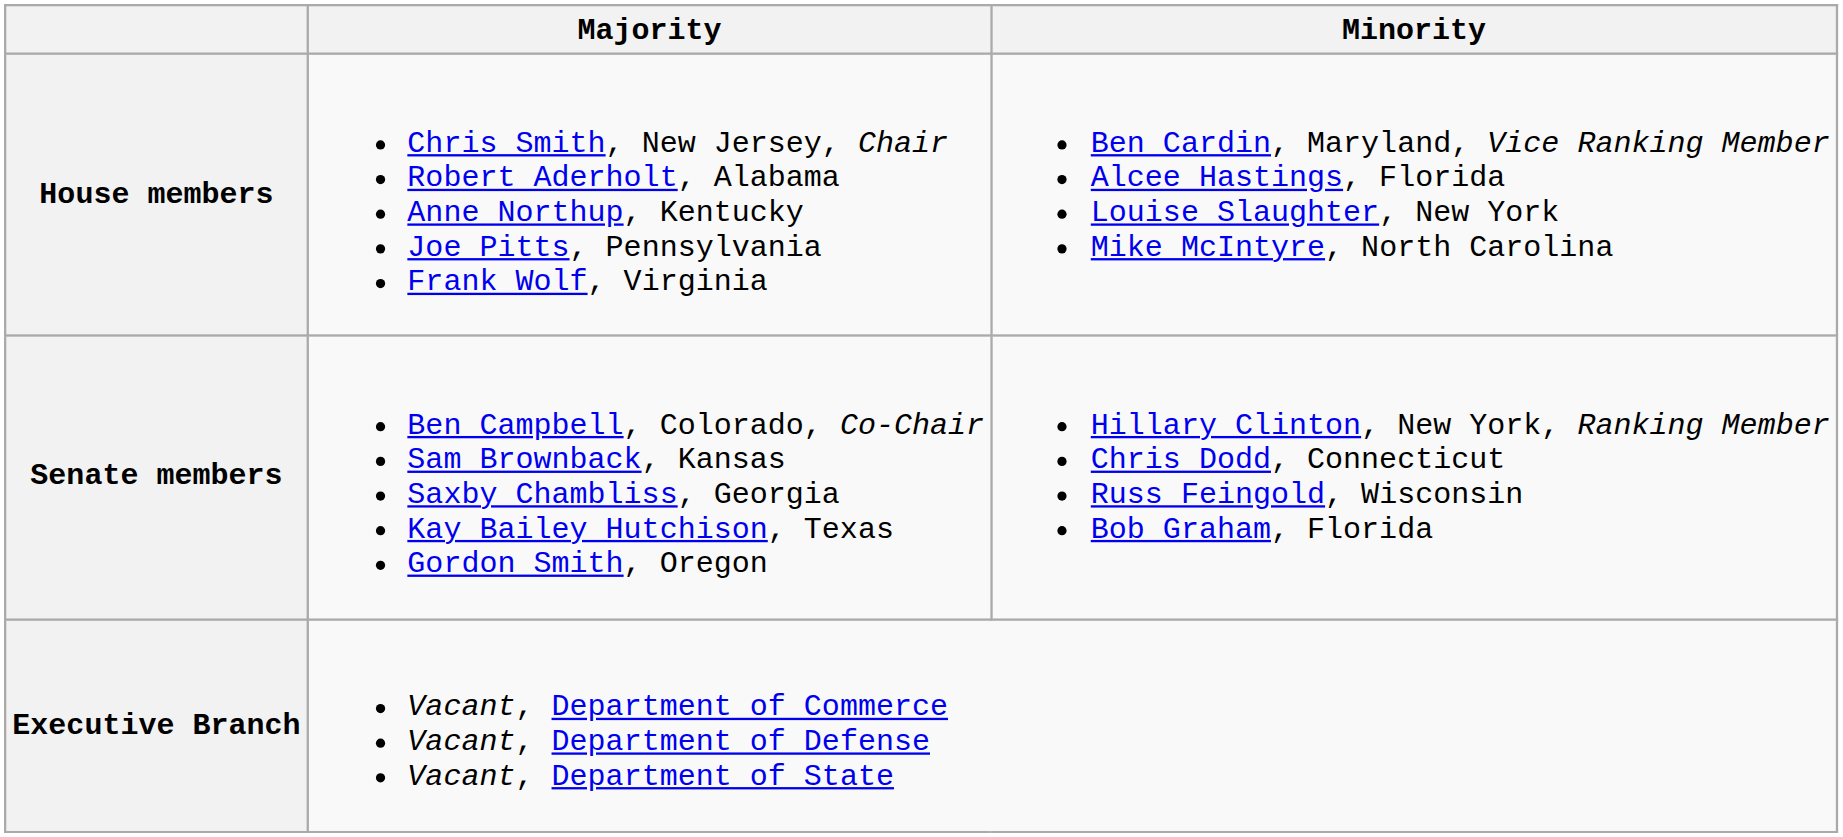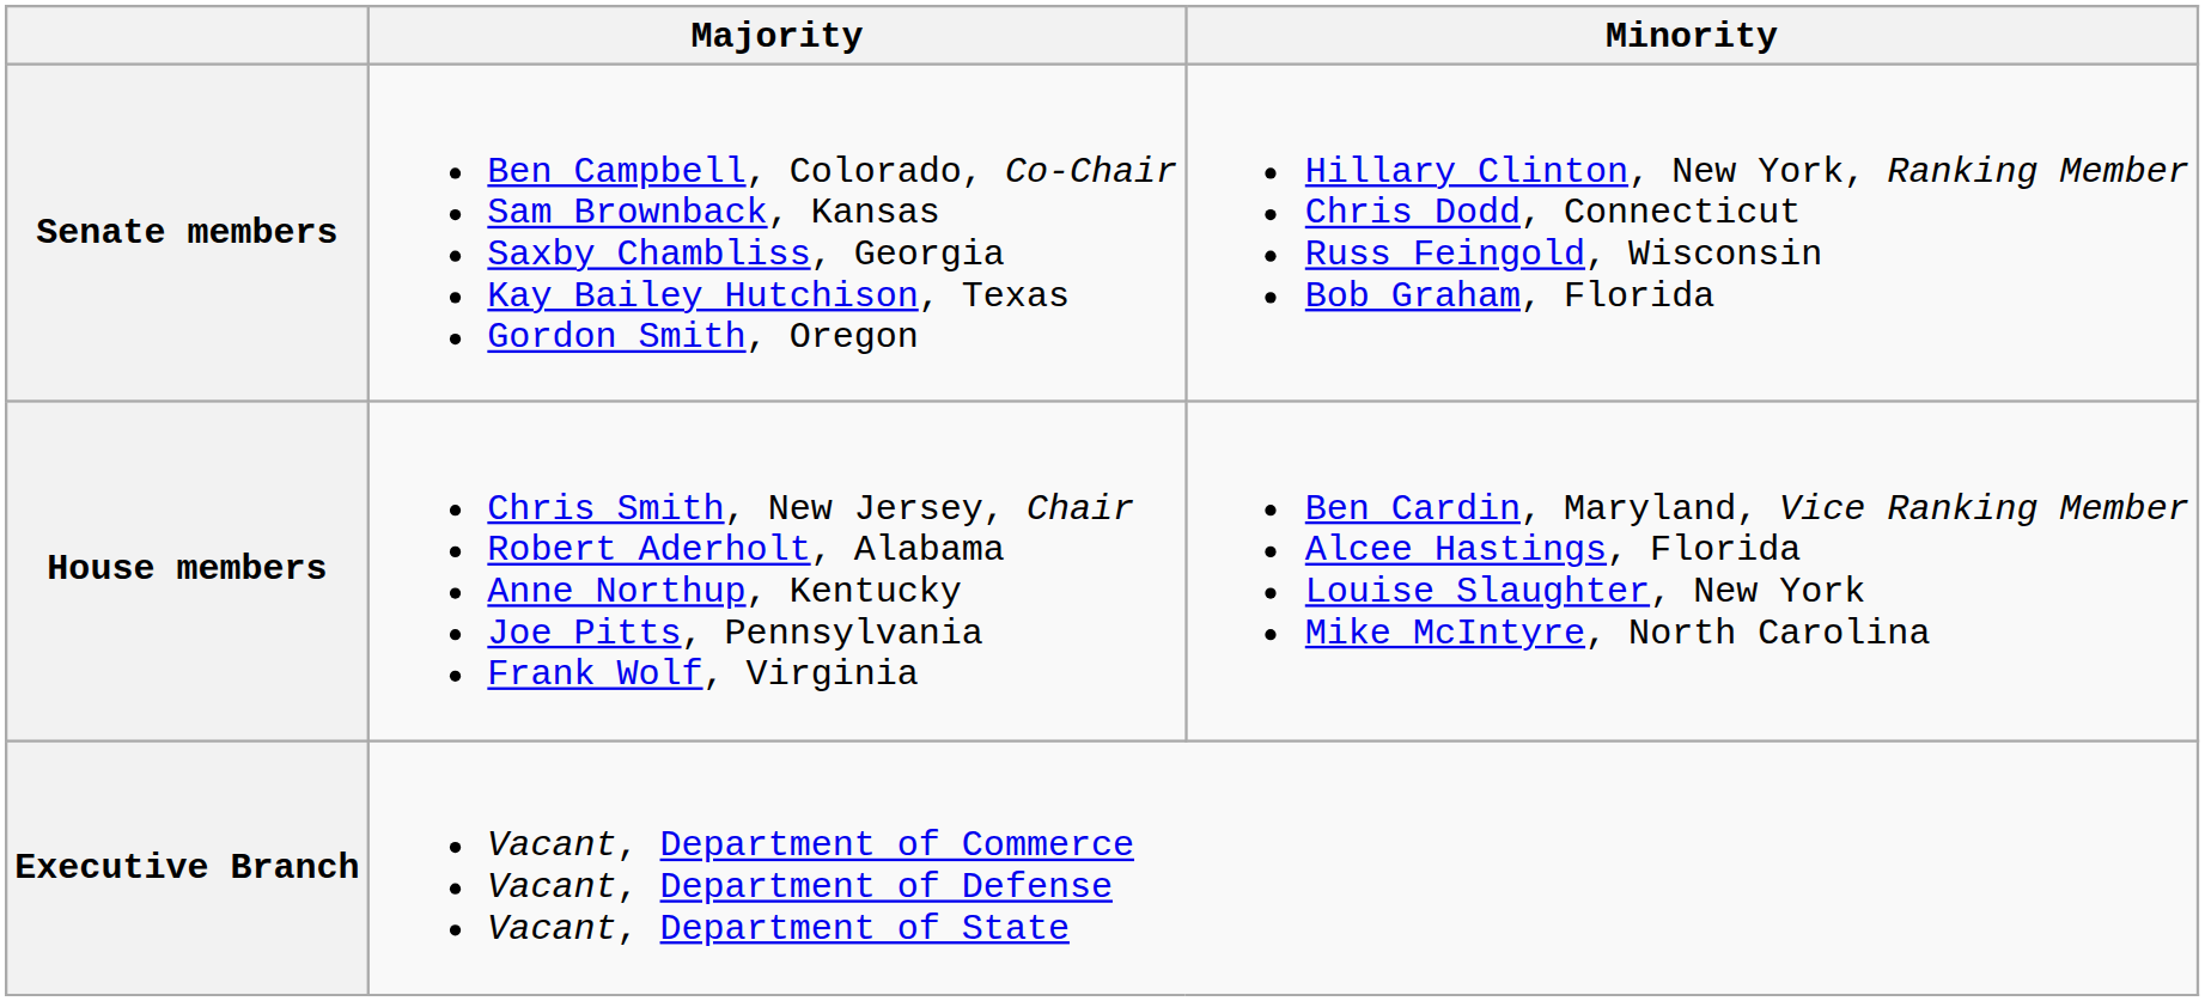rows swapped: Senate members <-> House members
